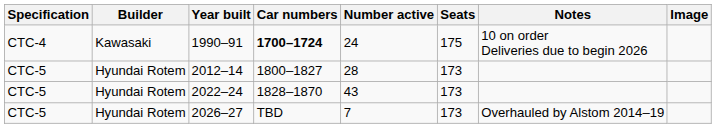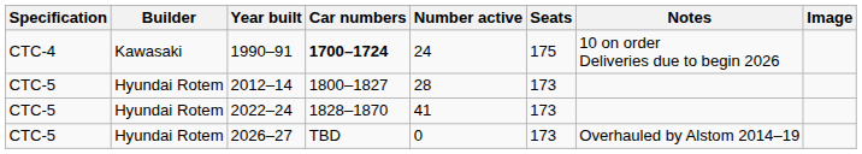2022–24 | Number active: 43 -> 41
2026–27 | Number active: 7 -> 0
